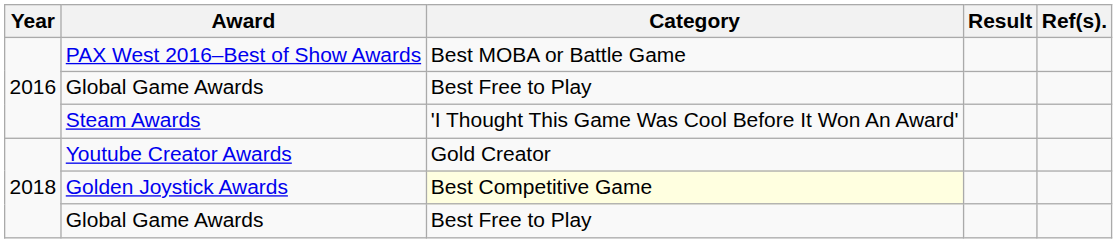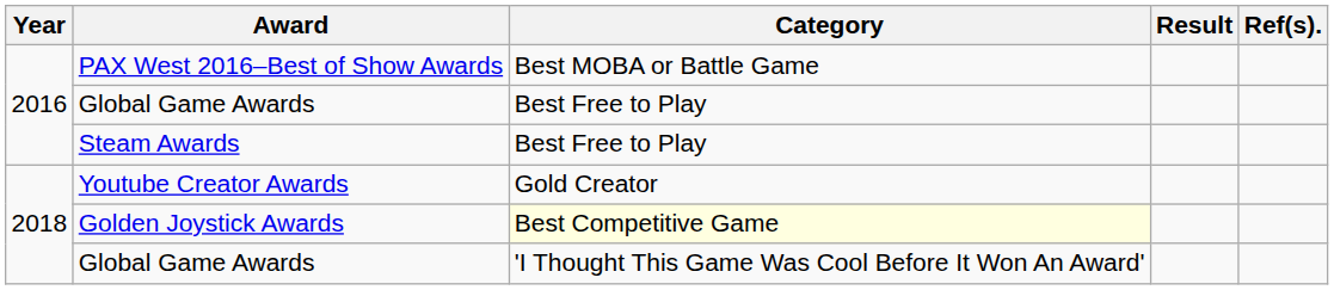Steam Awards | Category: 'I Thought This Game Was Cool Before It Won An Award' -> Best Free to Play
2018 / Global Game Awards | Category: Best Free to Play -> 'I Thought This Game Was Cool Before It Won An Award'
